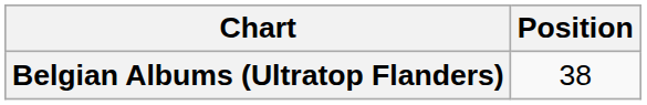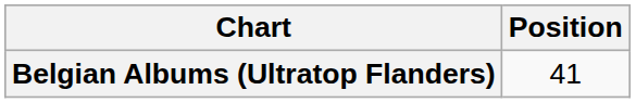Belgian Albums (Ultratop Flanders) | Position: 38 -> 41
